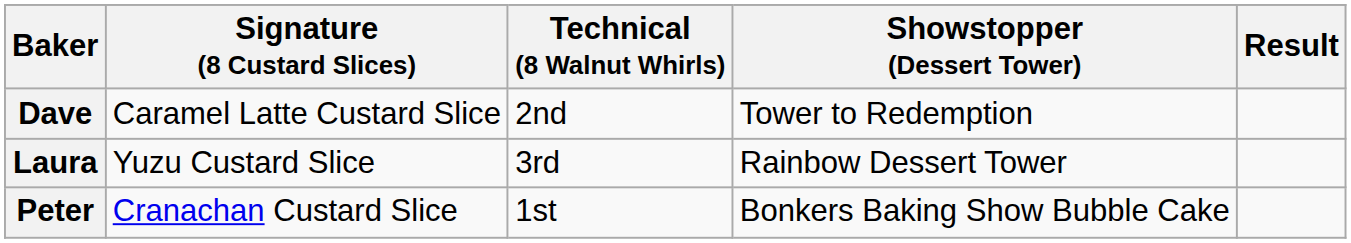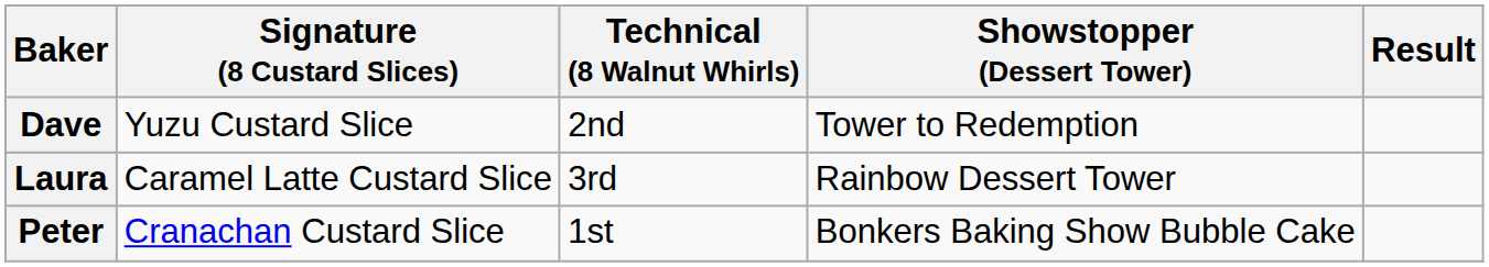Dave | Signature (8 Custard Slices): Caramel Latte Custard Slice -> Yuzu Custard Slice
Laura | Signature (8 Custard Slices): Yuzu Custard Slice -> Caramel Latte Custard Slice
